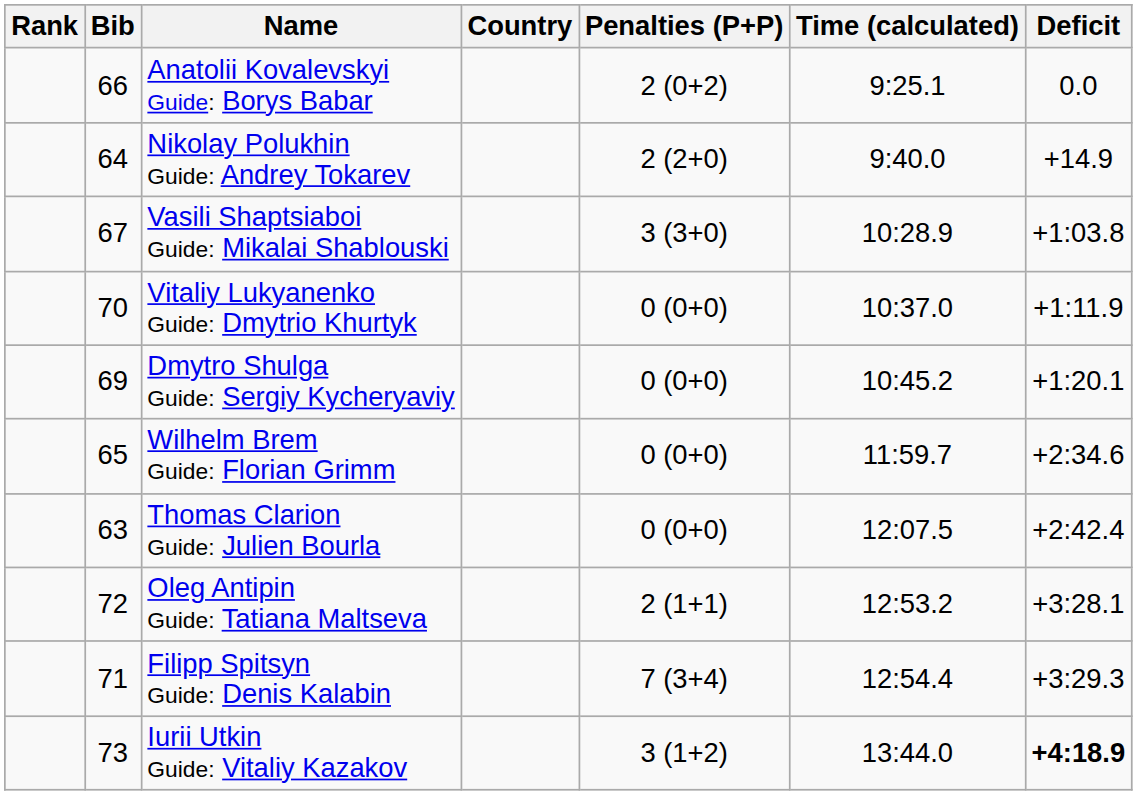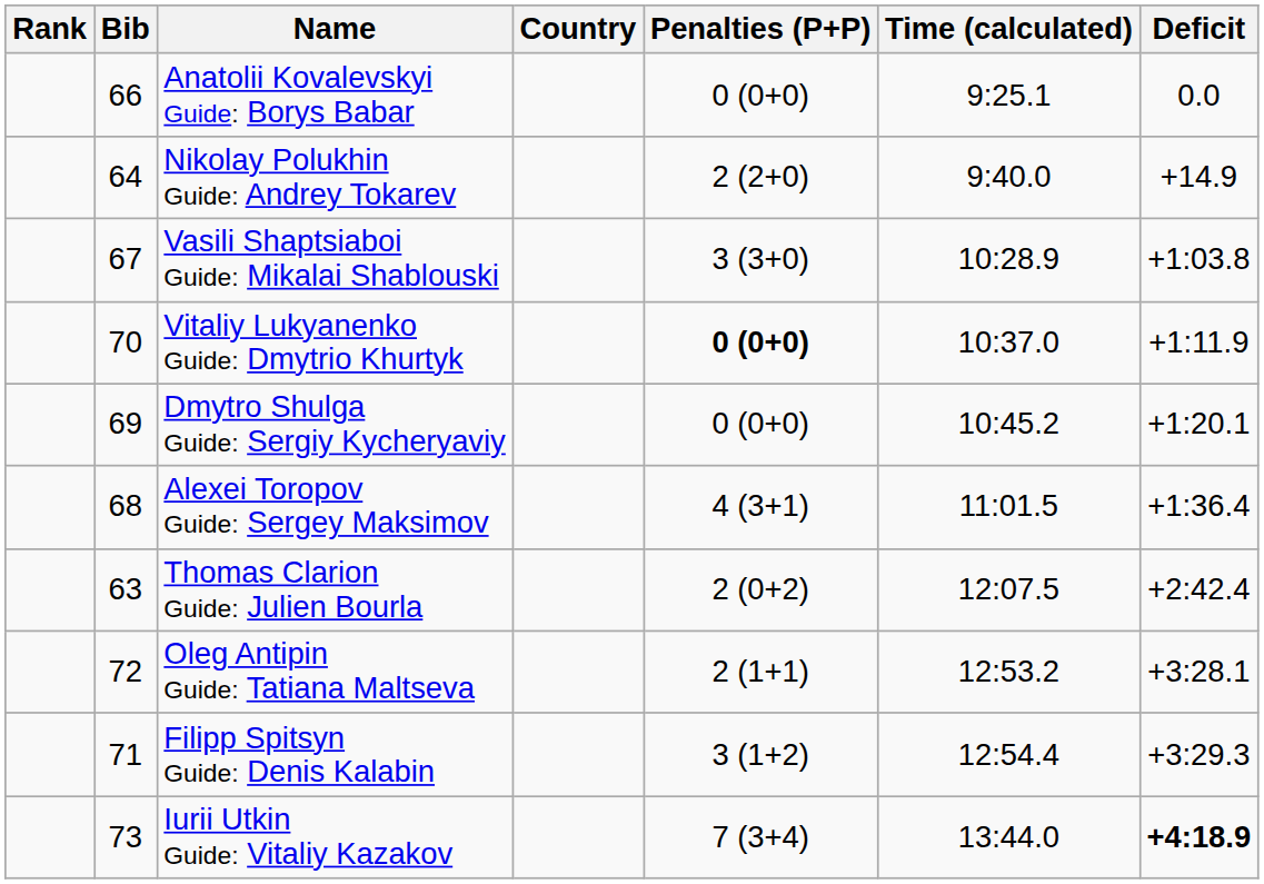Anatolii Kovalevskyi Guide: Borys Babar | Penalties (P+P): 2 (0+2) -> 0 (0+0)
Vitaliy Lukyanenko Guide: Dmytrio Khurtyk | Penalties (P+P): normal -> bold
+ row: 68 | Alexei Toropov Guide: Sergey Maksimov | 4 (3+1) | 11:01.5 | +1:36.4
- row: 65 | Wilhelm Brem Guide: Florian Grimm | 0 (0+0) | 11:59.7 | +2:34.6
Thomas Clarion Guide: Julien Bourla | Penalties (P+P): 0 (0+0) -> 2 (0+2)
Filipp Spitsyn Guide: Denis Kalabin | Penalties (P+P): 7 (3+4) -> 3 (1+2)
Iurii Utkin Guide: Vitaliy Kazakov | Penalties (P+P): 3 (1+2) -> 7 (3+4)
